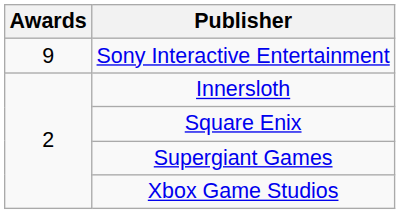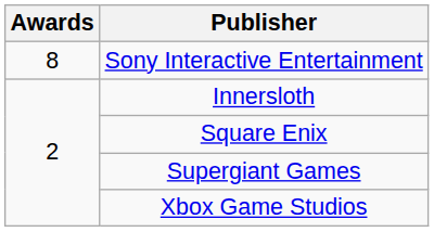Sony Interactive Entertainment | Awards: 9 -> 8
